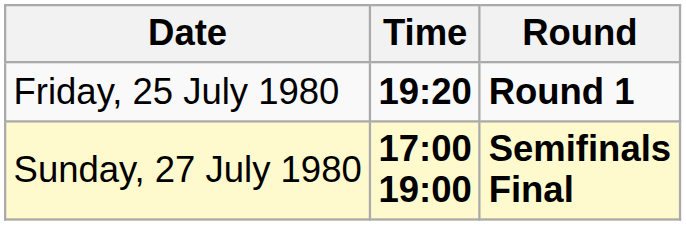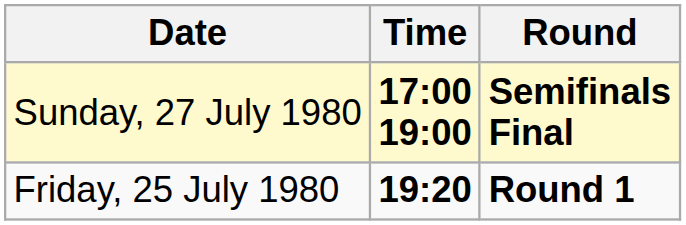rows swapped: Friday, 25 July 1980 <-> Sunday, 27 July 1980
